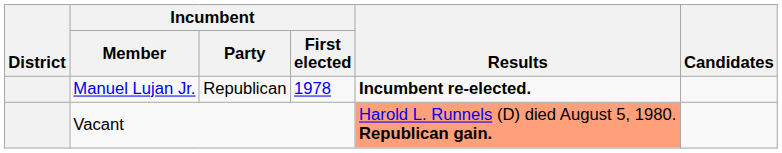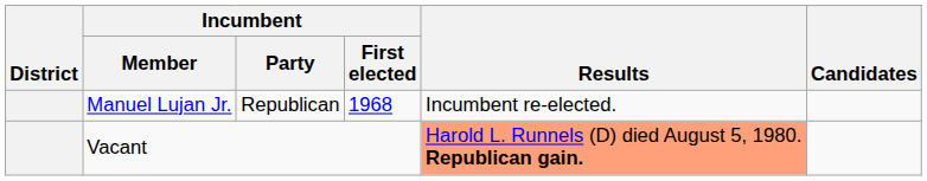Manuel Lujan Jr. | Incumbent / First elected: 1978 -> 1968
Manuel Lujan Jr. | Results: bold -> normal
